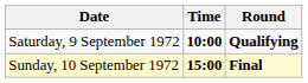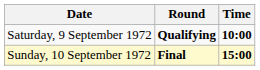columns swapped: Time <-> Round
